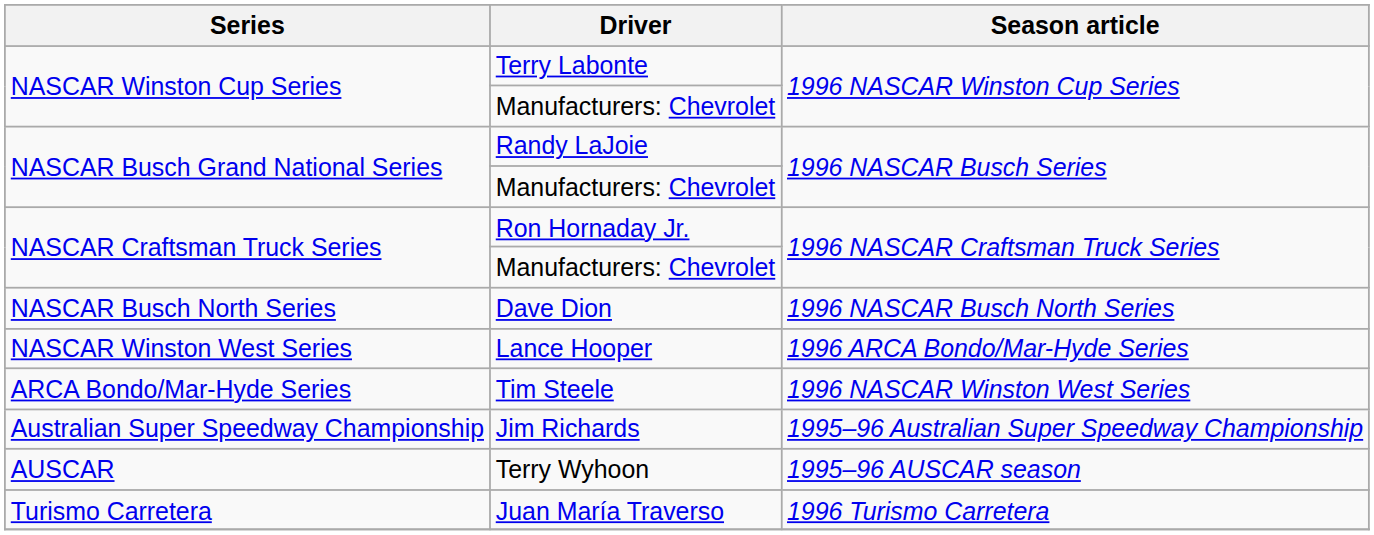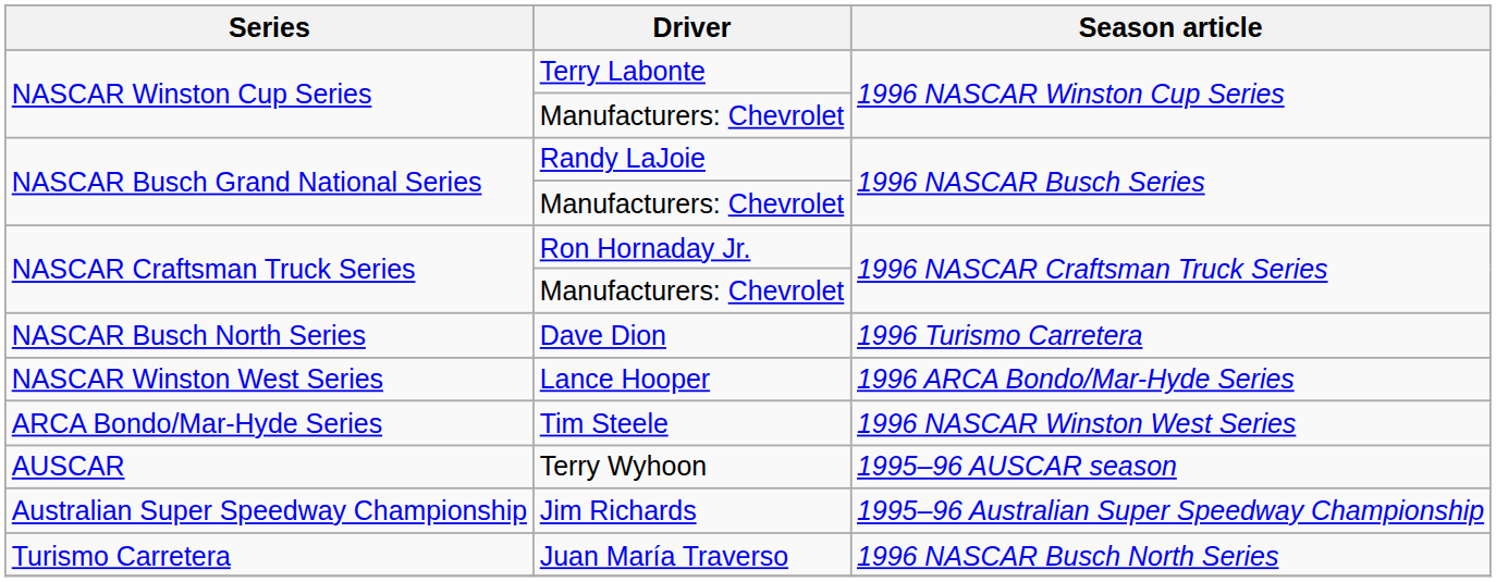Dave Dion | Season article: 1996 NASCAR Busch North Series -> 1996 Turismo Carretera
rows swapped: Terry Wyhoon <-> Jim Richards
Juan María Traverso | Season article: 1996 Turismo Carretera -> 1996 NASCAR Busch North Series
